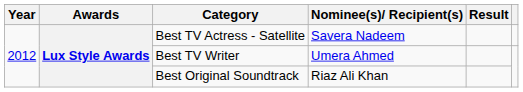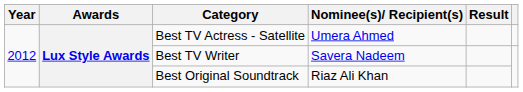Best TV Actress - Satellite | Nominee(s)/ Recipient(s): Savera Nadeem -> Umera Ahmed
Best TV Writer | Nominee(s)/ Recipient(s): Umera Ahmed -> Savera Nadeem
